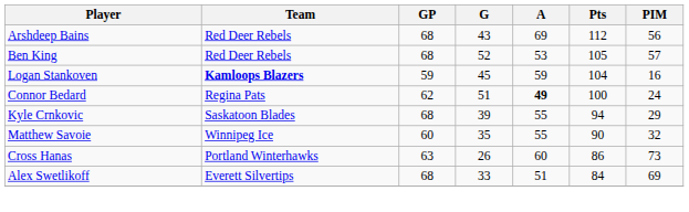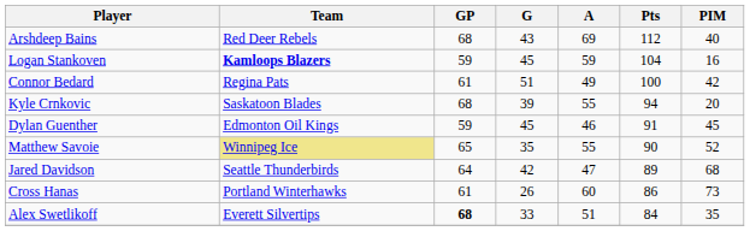Arshdeep Bains | PIM: 56 -> 40
- row: Ben King | Red Deer Rebels | 68 | 52 | 53 | 105 | 57
Connor Bedard | GP: 62 -> 61
Connor Bedard | A: bold -> normal
Connor Bedard | PIM: 24 -> 42
Kyle Crnkovic | PIM: 29 -> 20
+ row: Dylan Guenther | Edmonton Oil Kings | 59 | 45 | 46 | 91 | 45
Matthew Savoie | Team: no background -> khaki background
Matthew Savoie | GP: 60 -> 65
Matthew Savoie | PIM: 32 -> 52
+ row: Jared Davidson | Seattle Thunderbirds | 64 | 42 | 47 | 89 | 68
Cross Hanas | GP: 63 -> 61
Alex Swetlikoff | GP: normal -> bold
Alex Swetlikoff | PIM: 69 -> 35
